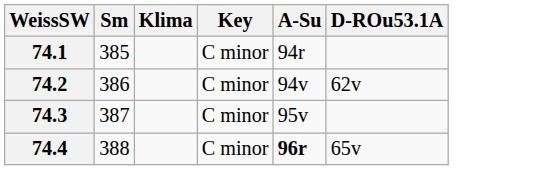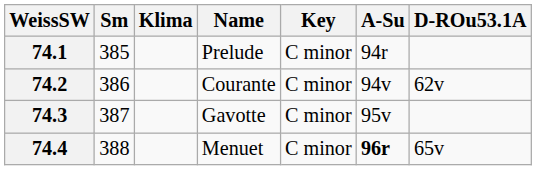+ column: Name | Prelude | Courante | Gavotte | Menuet
